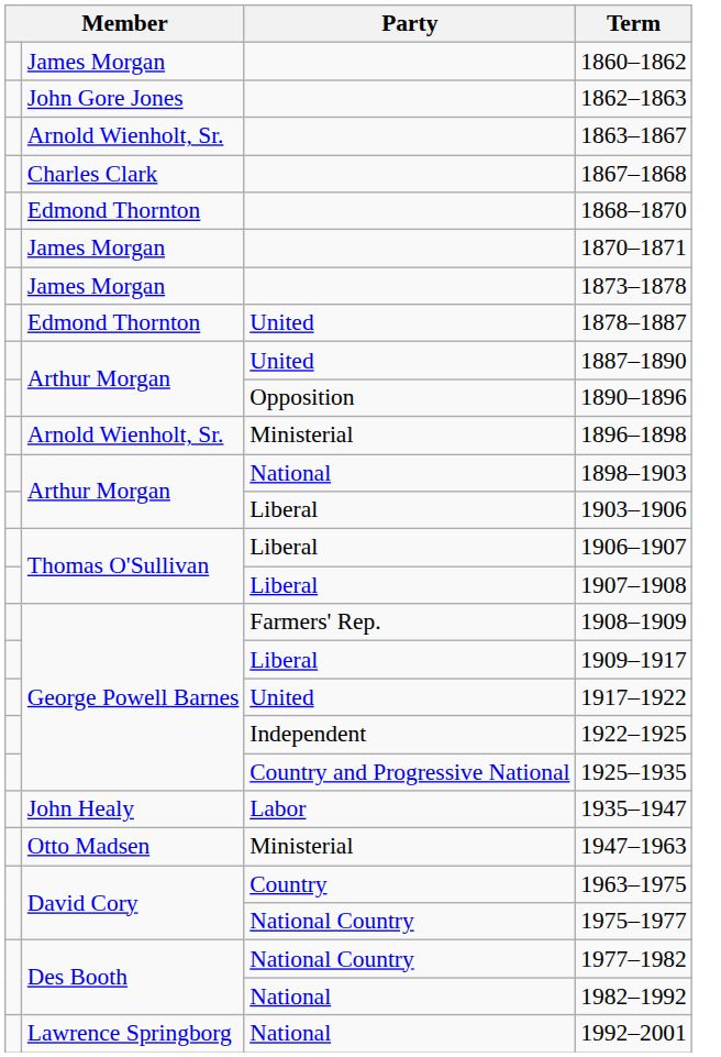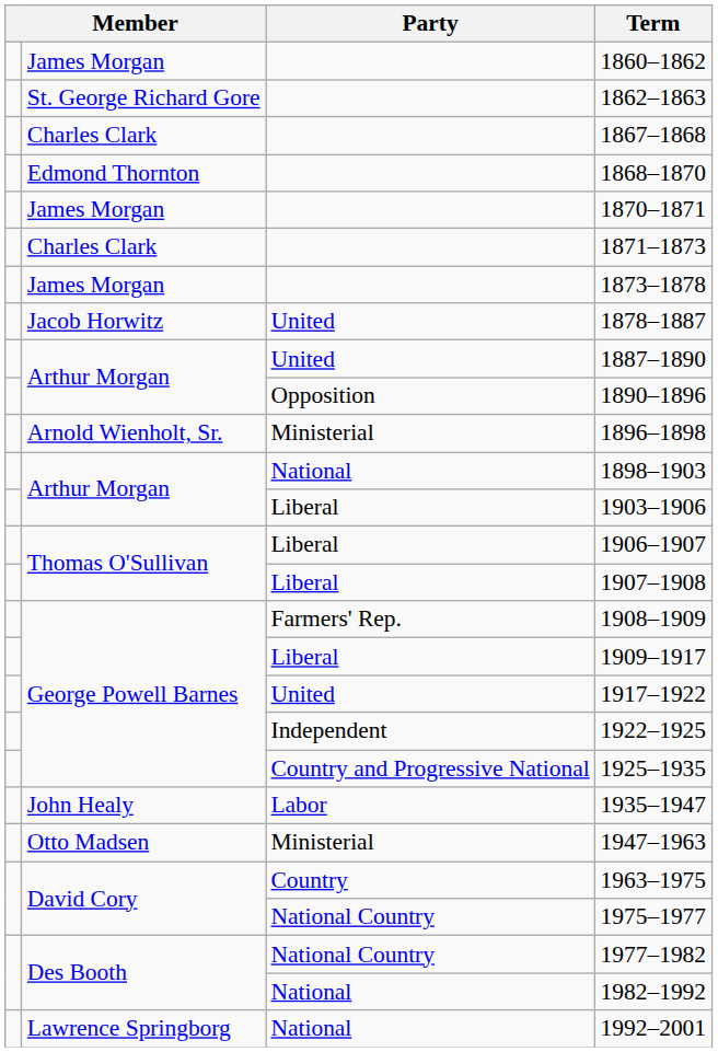1862–1863 | column 2: John Gore Jones -> St. George Richard Gore
- row: Arnold Wienholt, Sr. | 1863–1867
+ row: Charles Clark | 1871–1873
1878–1887 | column 2: Edmond Thornton -> Jacob Horwitz
